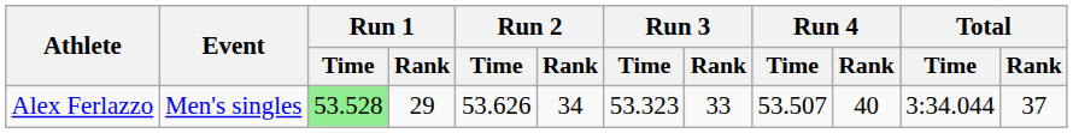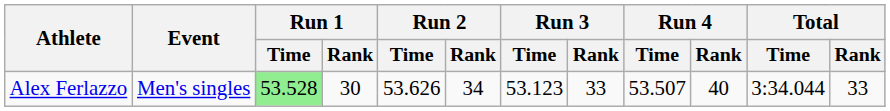Alex Ferlazzo | Run 1 / Rank: 29 -> 30
Alex Ferlazzo | Run 3 / Time: 53.323 -> 53.123
Alex Ferlazzo | Total / Rank: 37 -> 33
